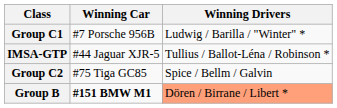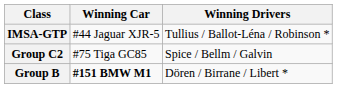- row: Group C1 | #7 Porsche 956B | Ludwig / Barilla / "Winter" *
Group B | Winning Drivers: lightsalmon background -> no background
